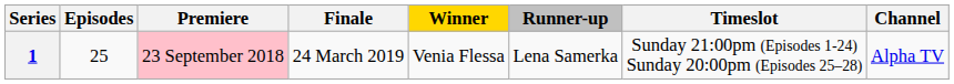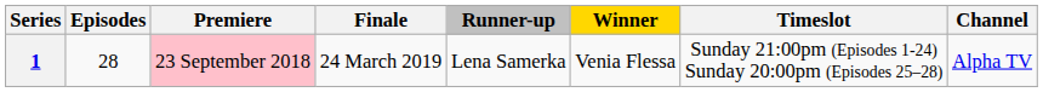columns swapped: Winner <-> Runner-up
1 | Episodes: 25 -> 28
